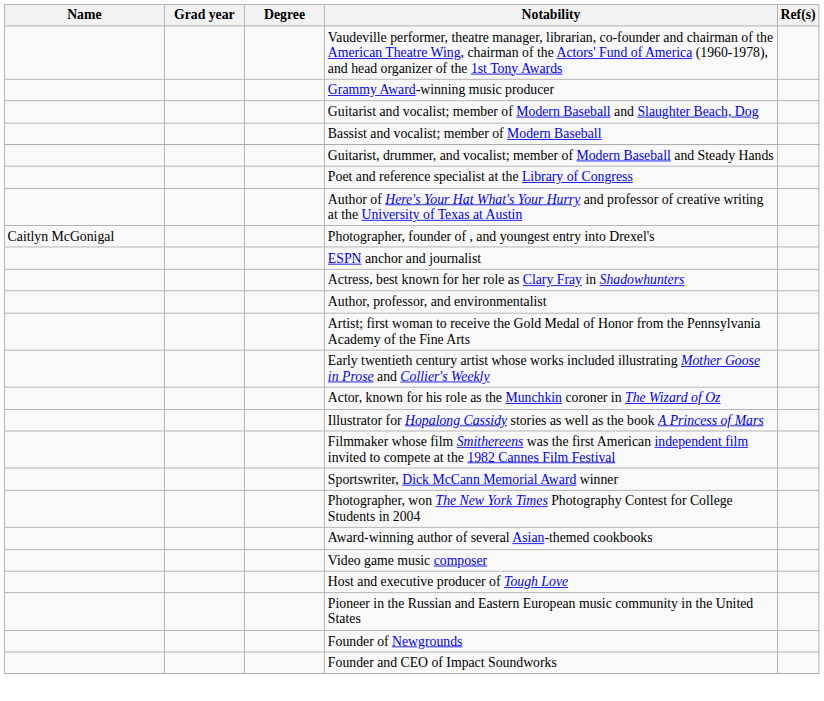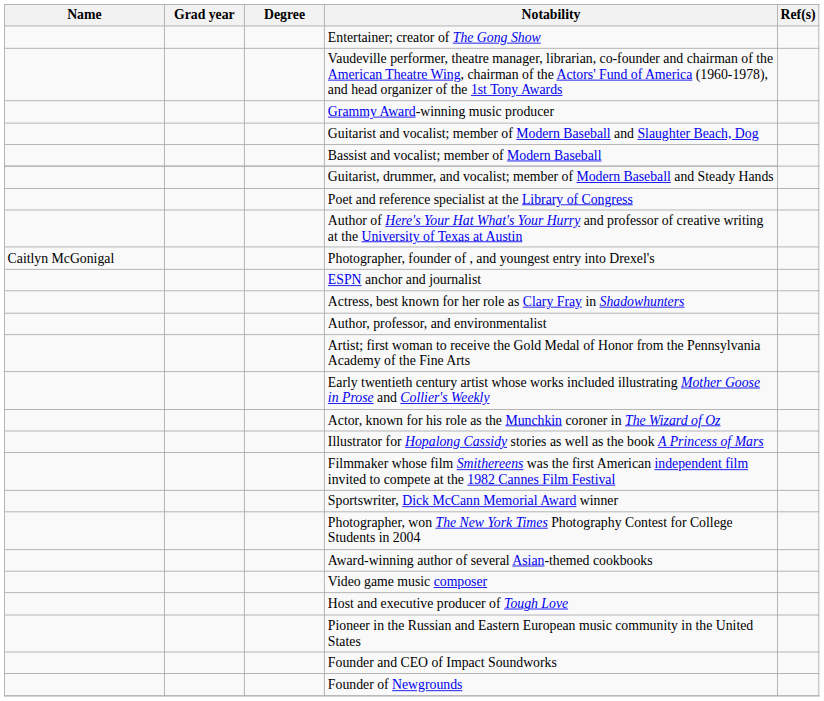+ row: Entertainer; creator of The Gong Show
rows swapped: Founder and CEO of Impact Soundworks <-> Founder of Newgrounds
